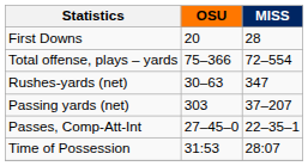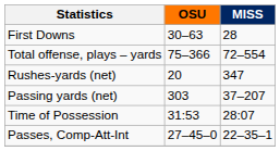First Downs | OSU: 20 -> 30–63
Rushes-yards (net) | OSU: 30–63 -> 20
rows swapped: Passes, Comp-Att-Int <-> Time of Possession
